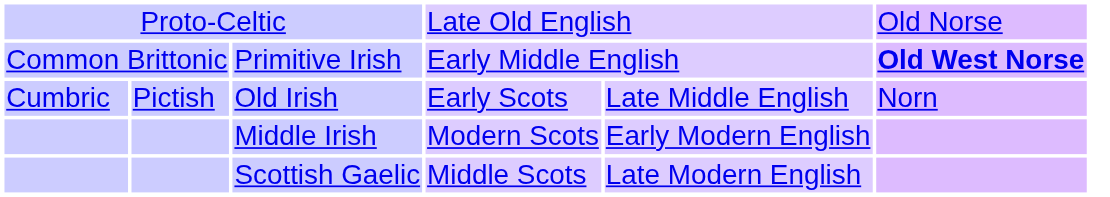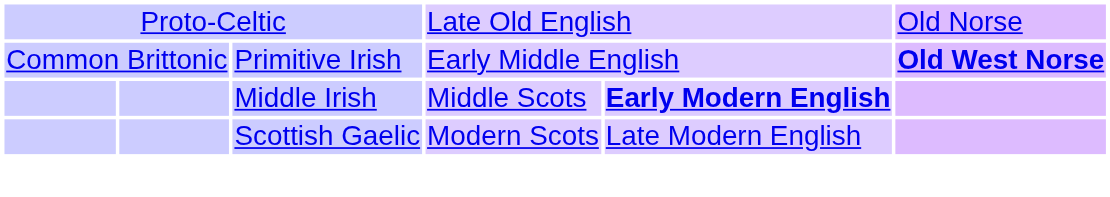- row: Cumbric | Pictish | Old Irish | Early Scots | Late Middle English | Norn
Middle Irish | column 4: Modern Scots -> Middle Scots
Middle Irish | column 5: normal -> bold
Scottish Gaelic | column 4: Middle Scots -> Modern Scots
